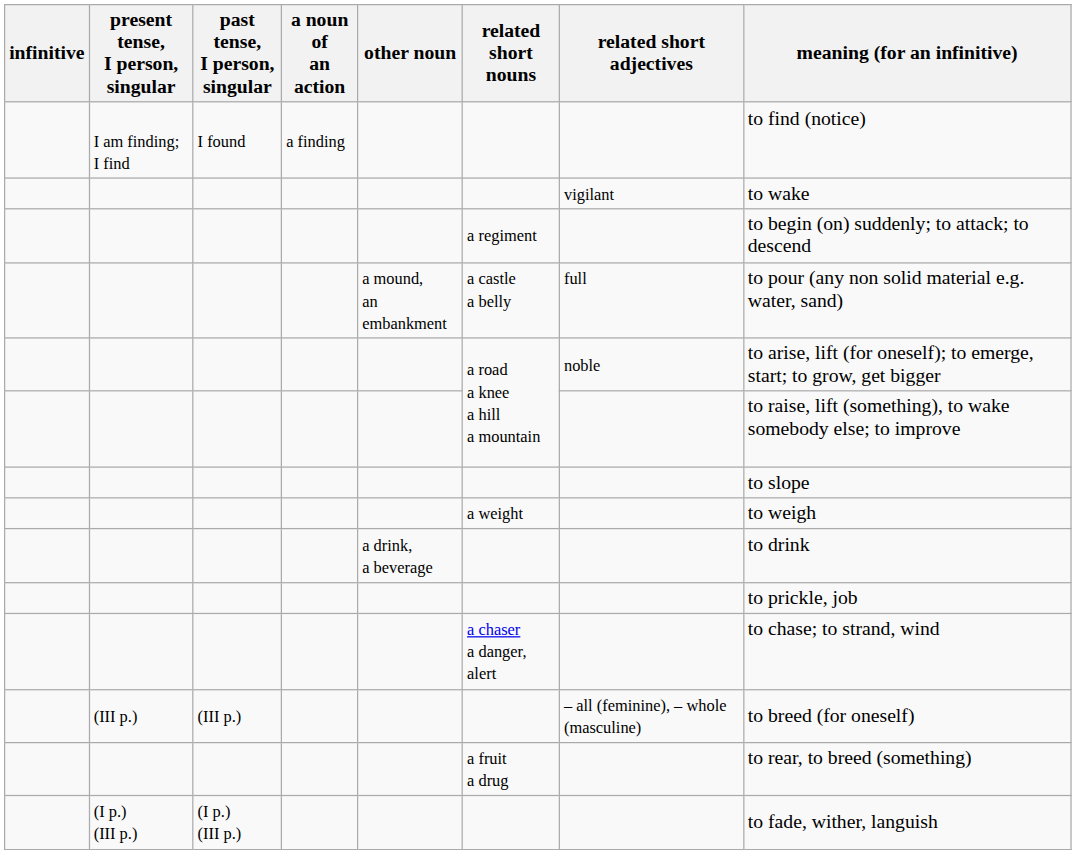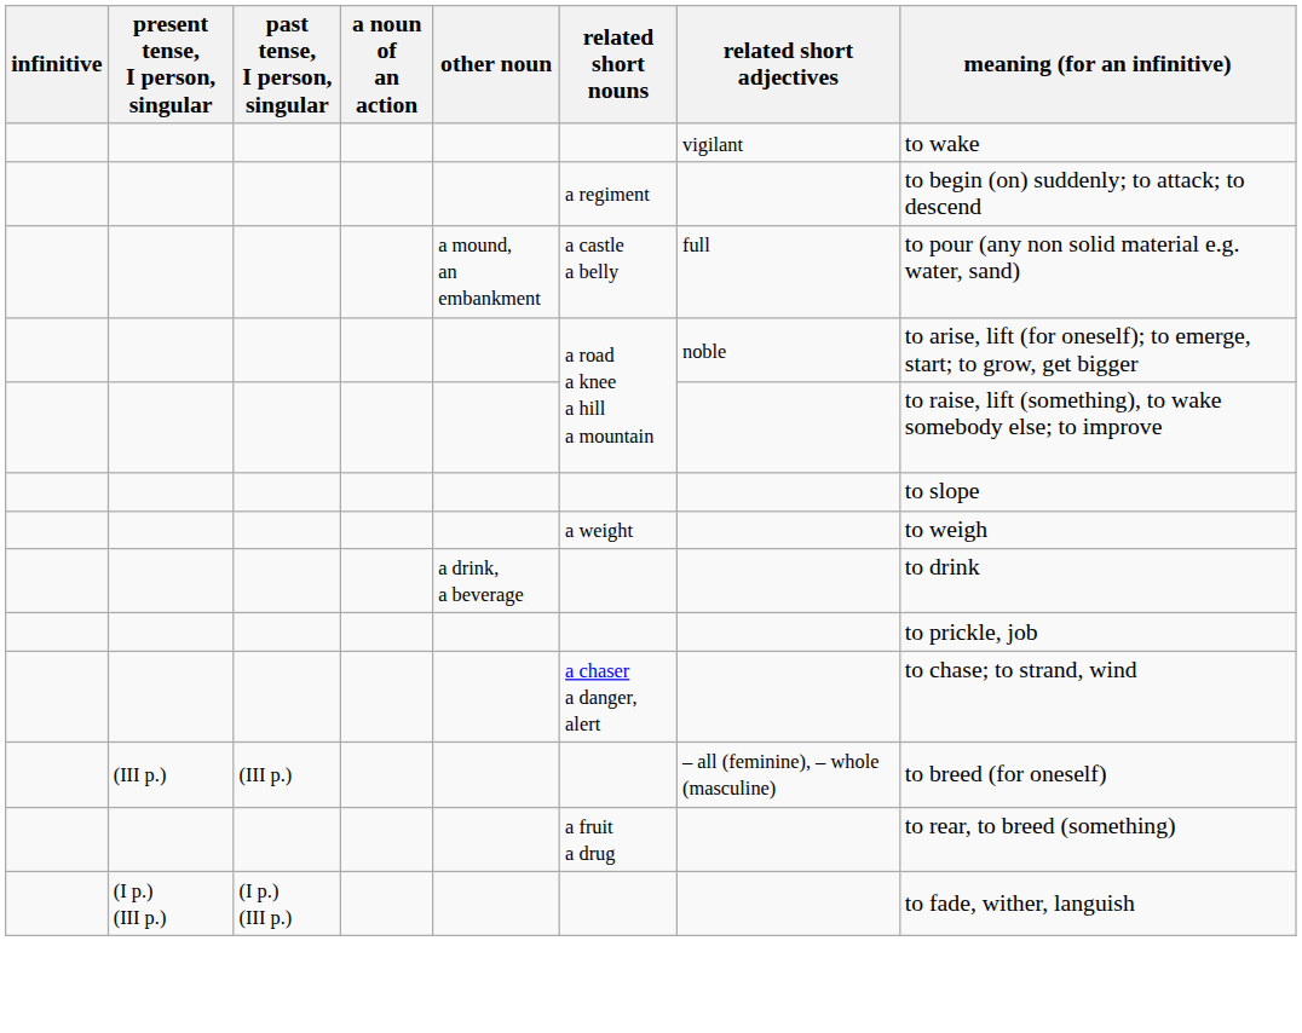- row: I am finding; I find | I found | a finding | to find (notice)
